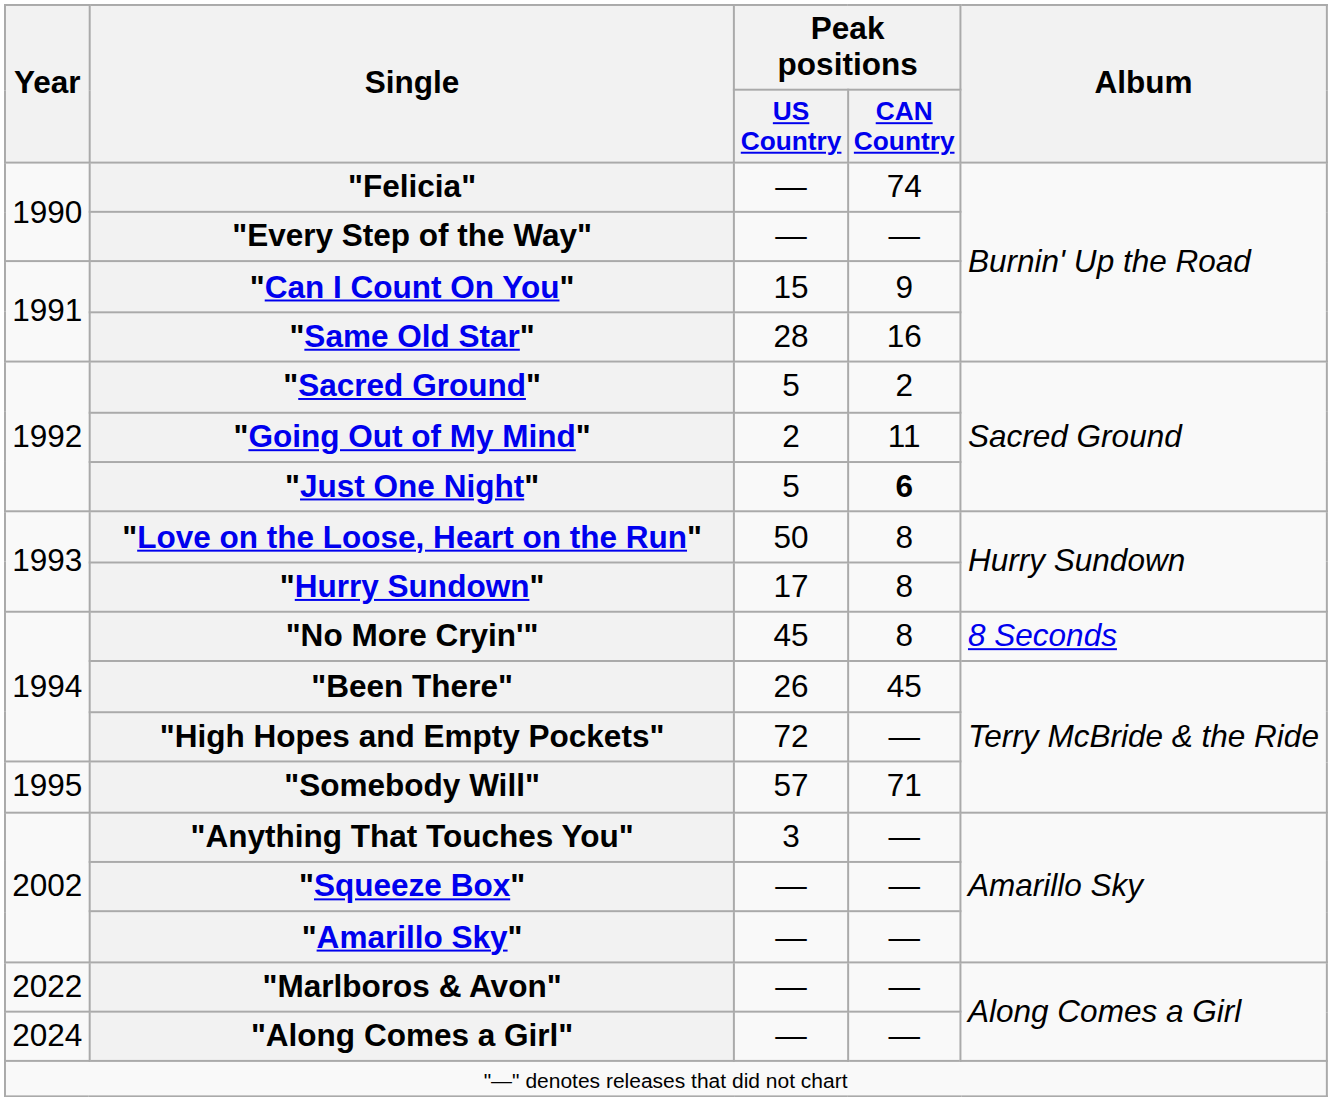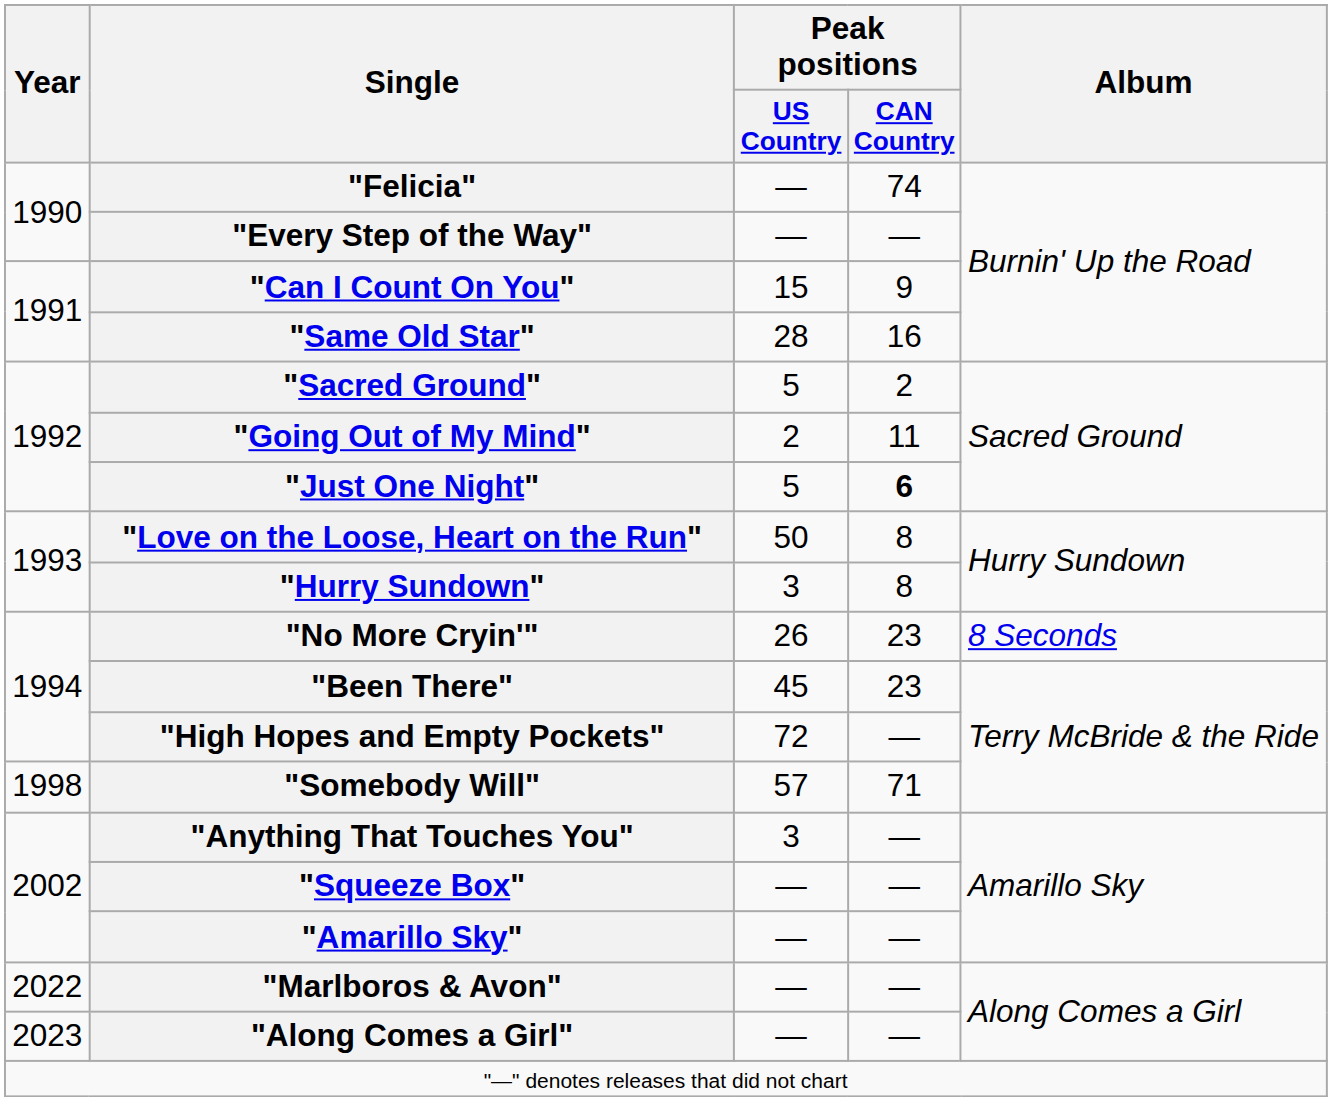"Hurry Sundown" | Peak positions / US Country: 17 -> 3
"No More Cryin'" | Peak positions / US Country: 45 -> 26
"No More Cryin'" | Peak positions / CAN Country: 8 -> 23
"Been There" | Peak positions / US Country: 26 -> 45
"Been There" | Peak positions / CAN Country: 45 -> 23
"Somebody Will" | Year: 1995 -> 1998
"Along Comes a Girl" | Year: 2024 -> 2023
